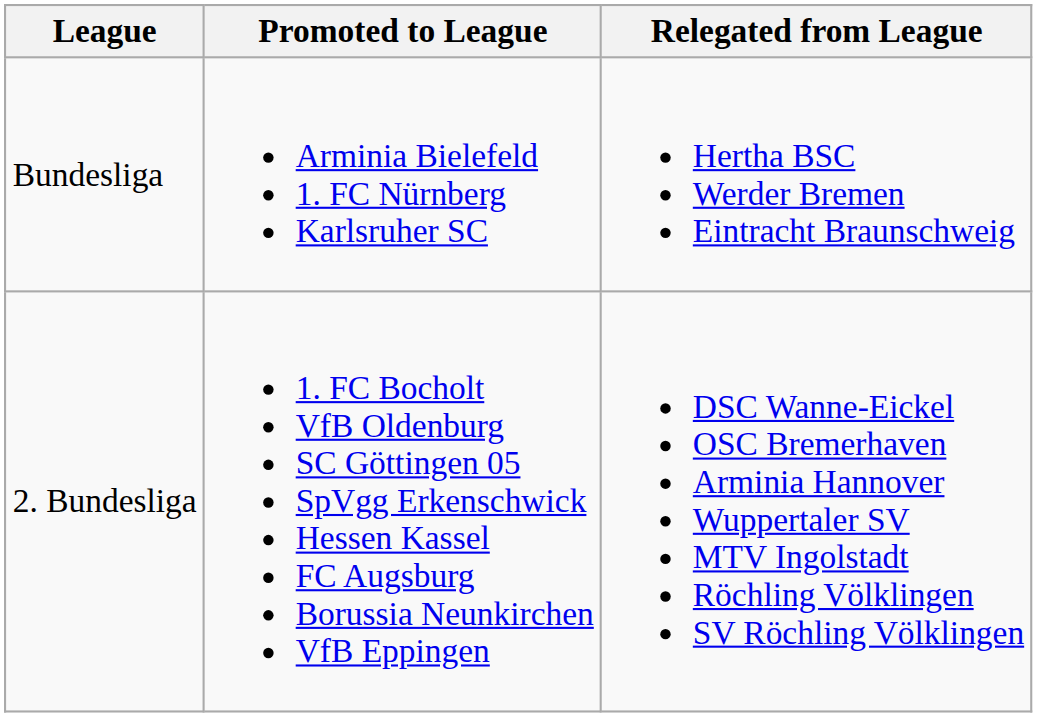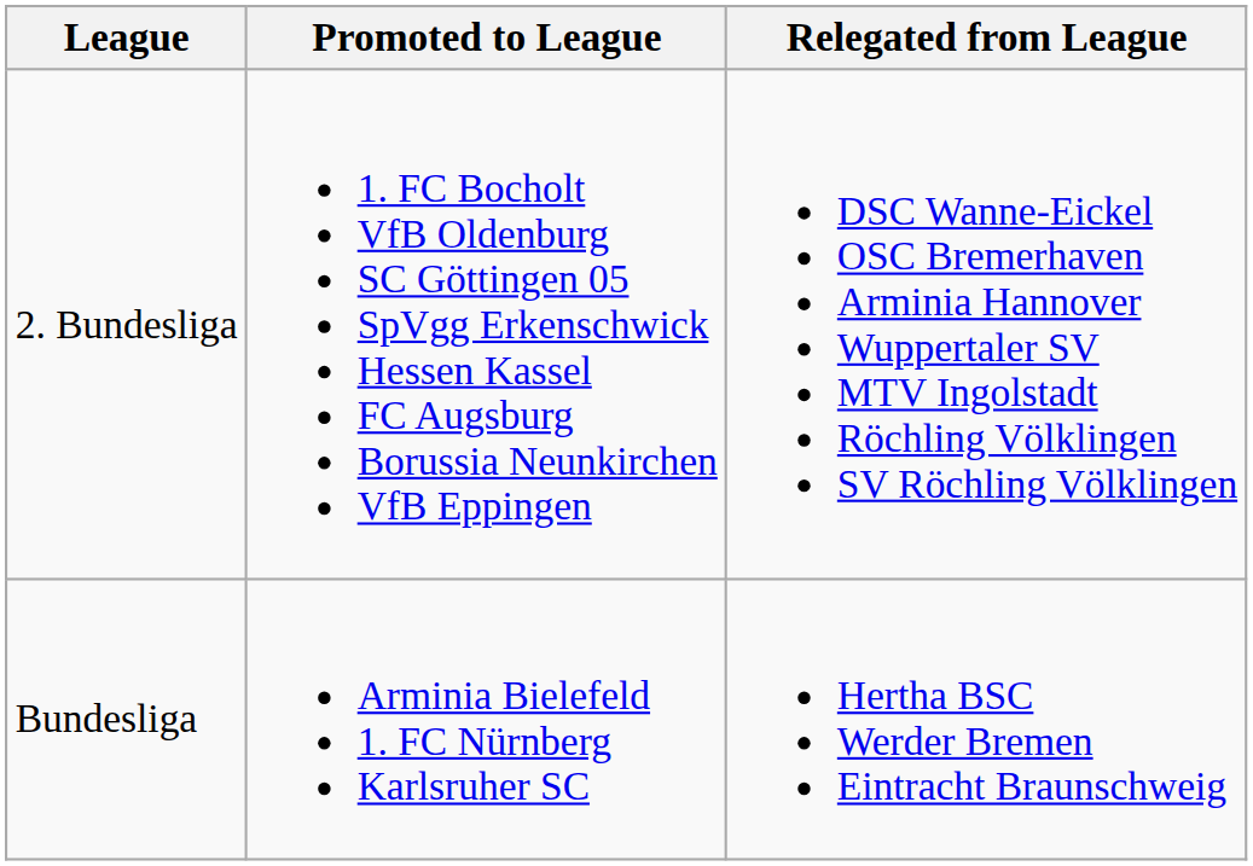rows swapped: Bundesliga <-> 2. Bundesliga
